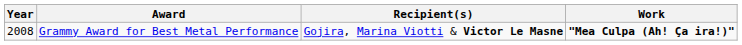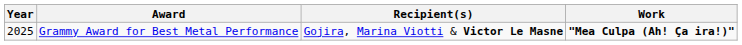Grammy Award for Best Metal Performance | Year: 2008 -> 2025
